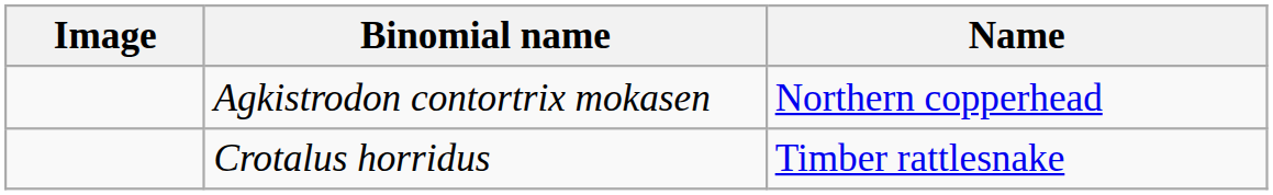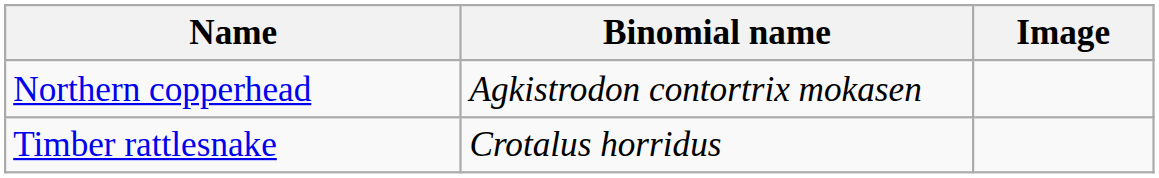columns swapped: Image <-> Name
